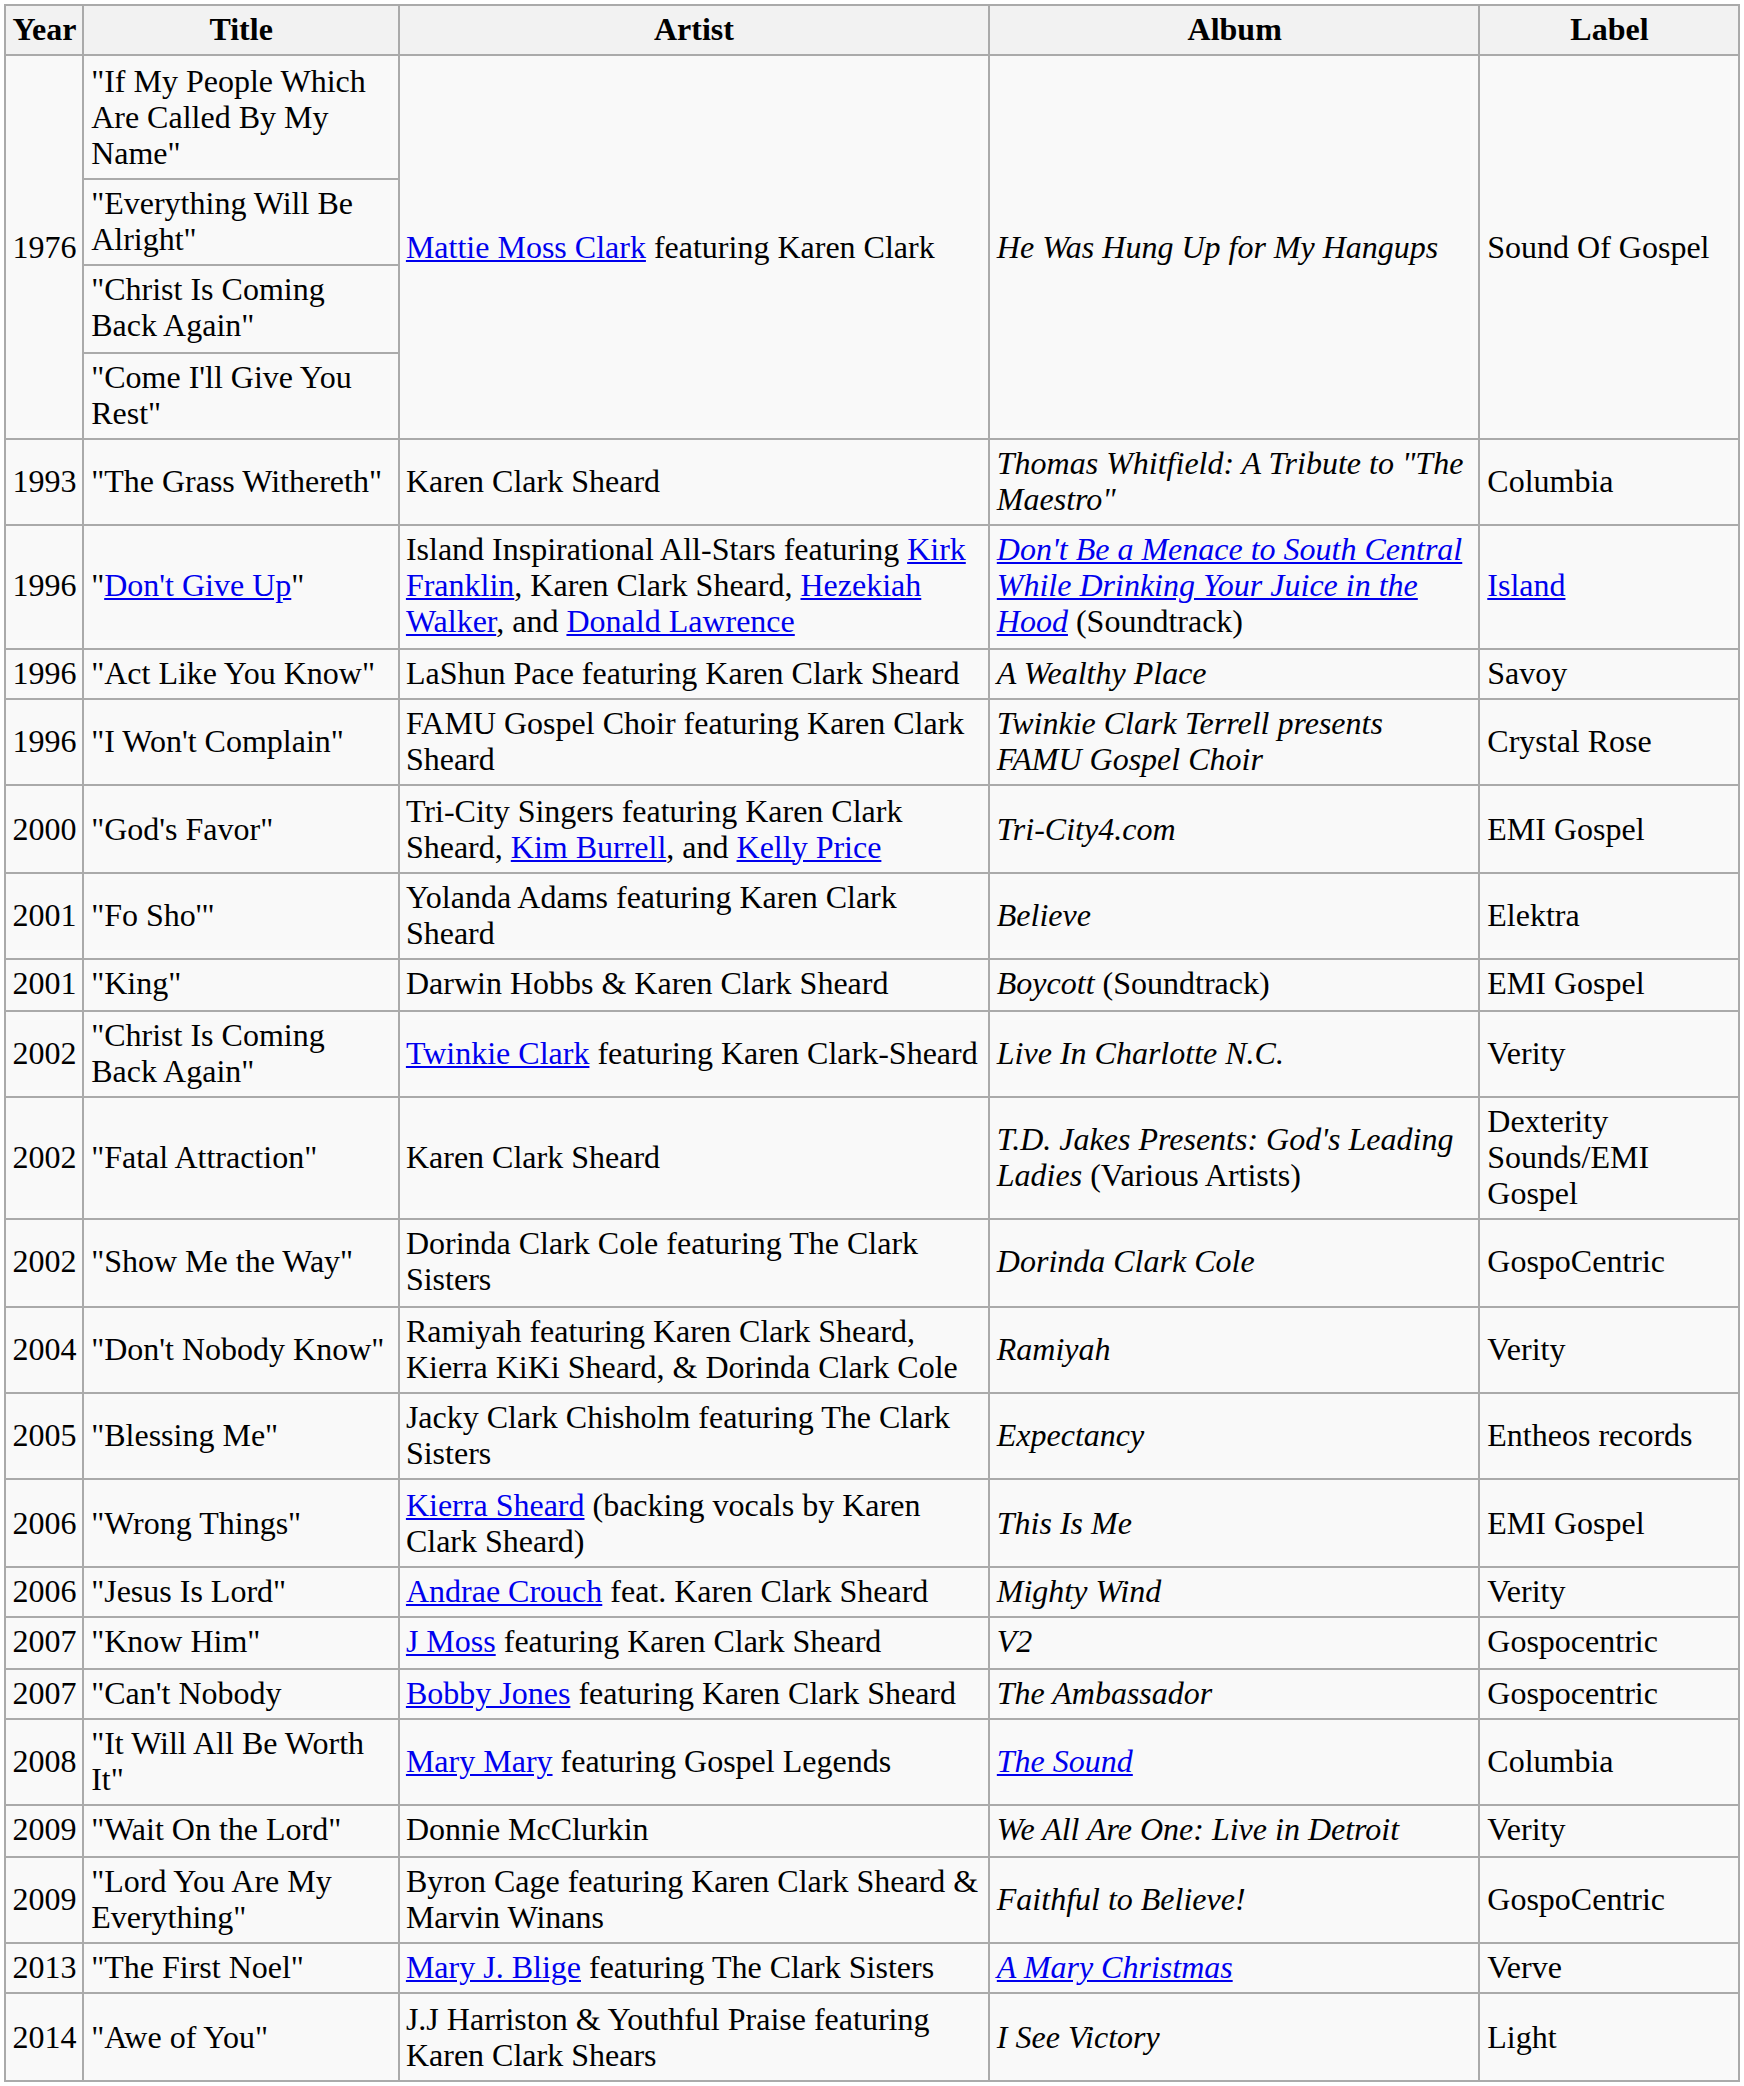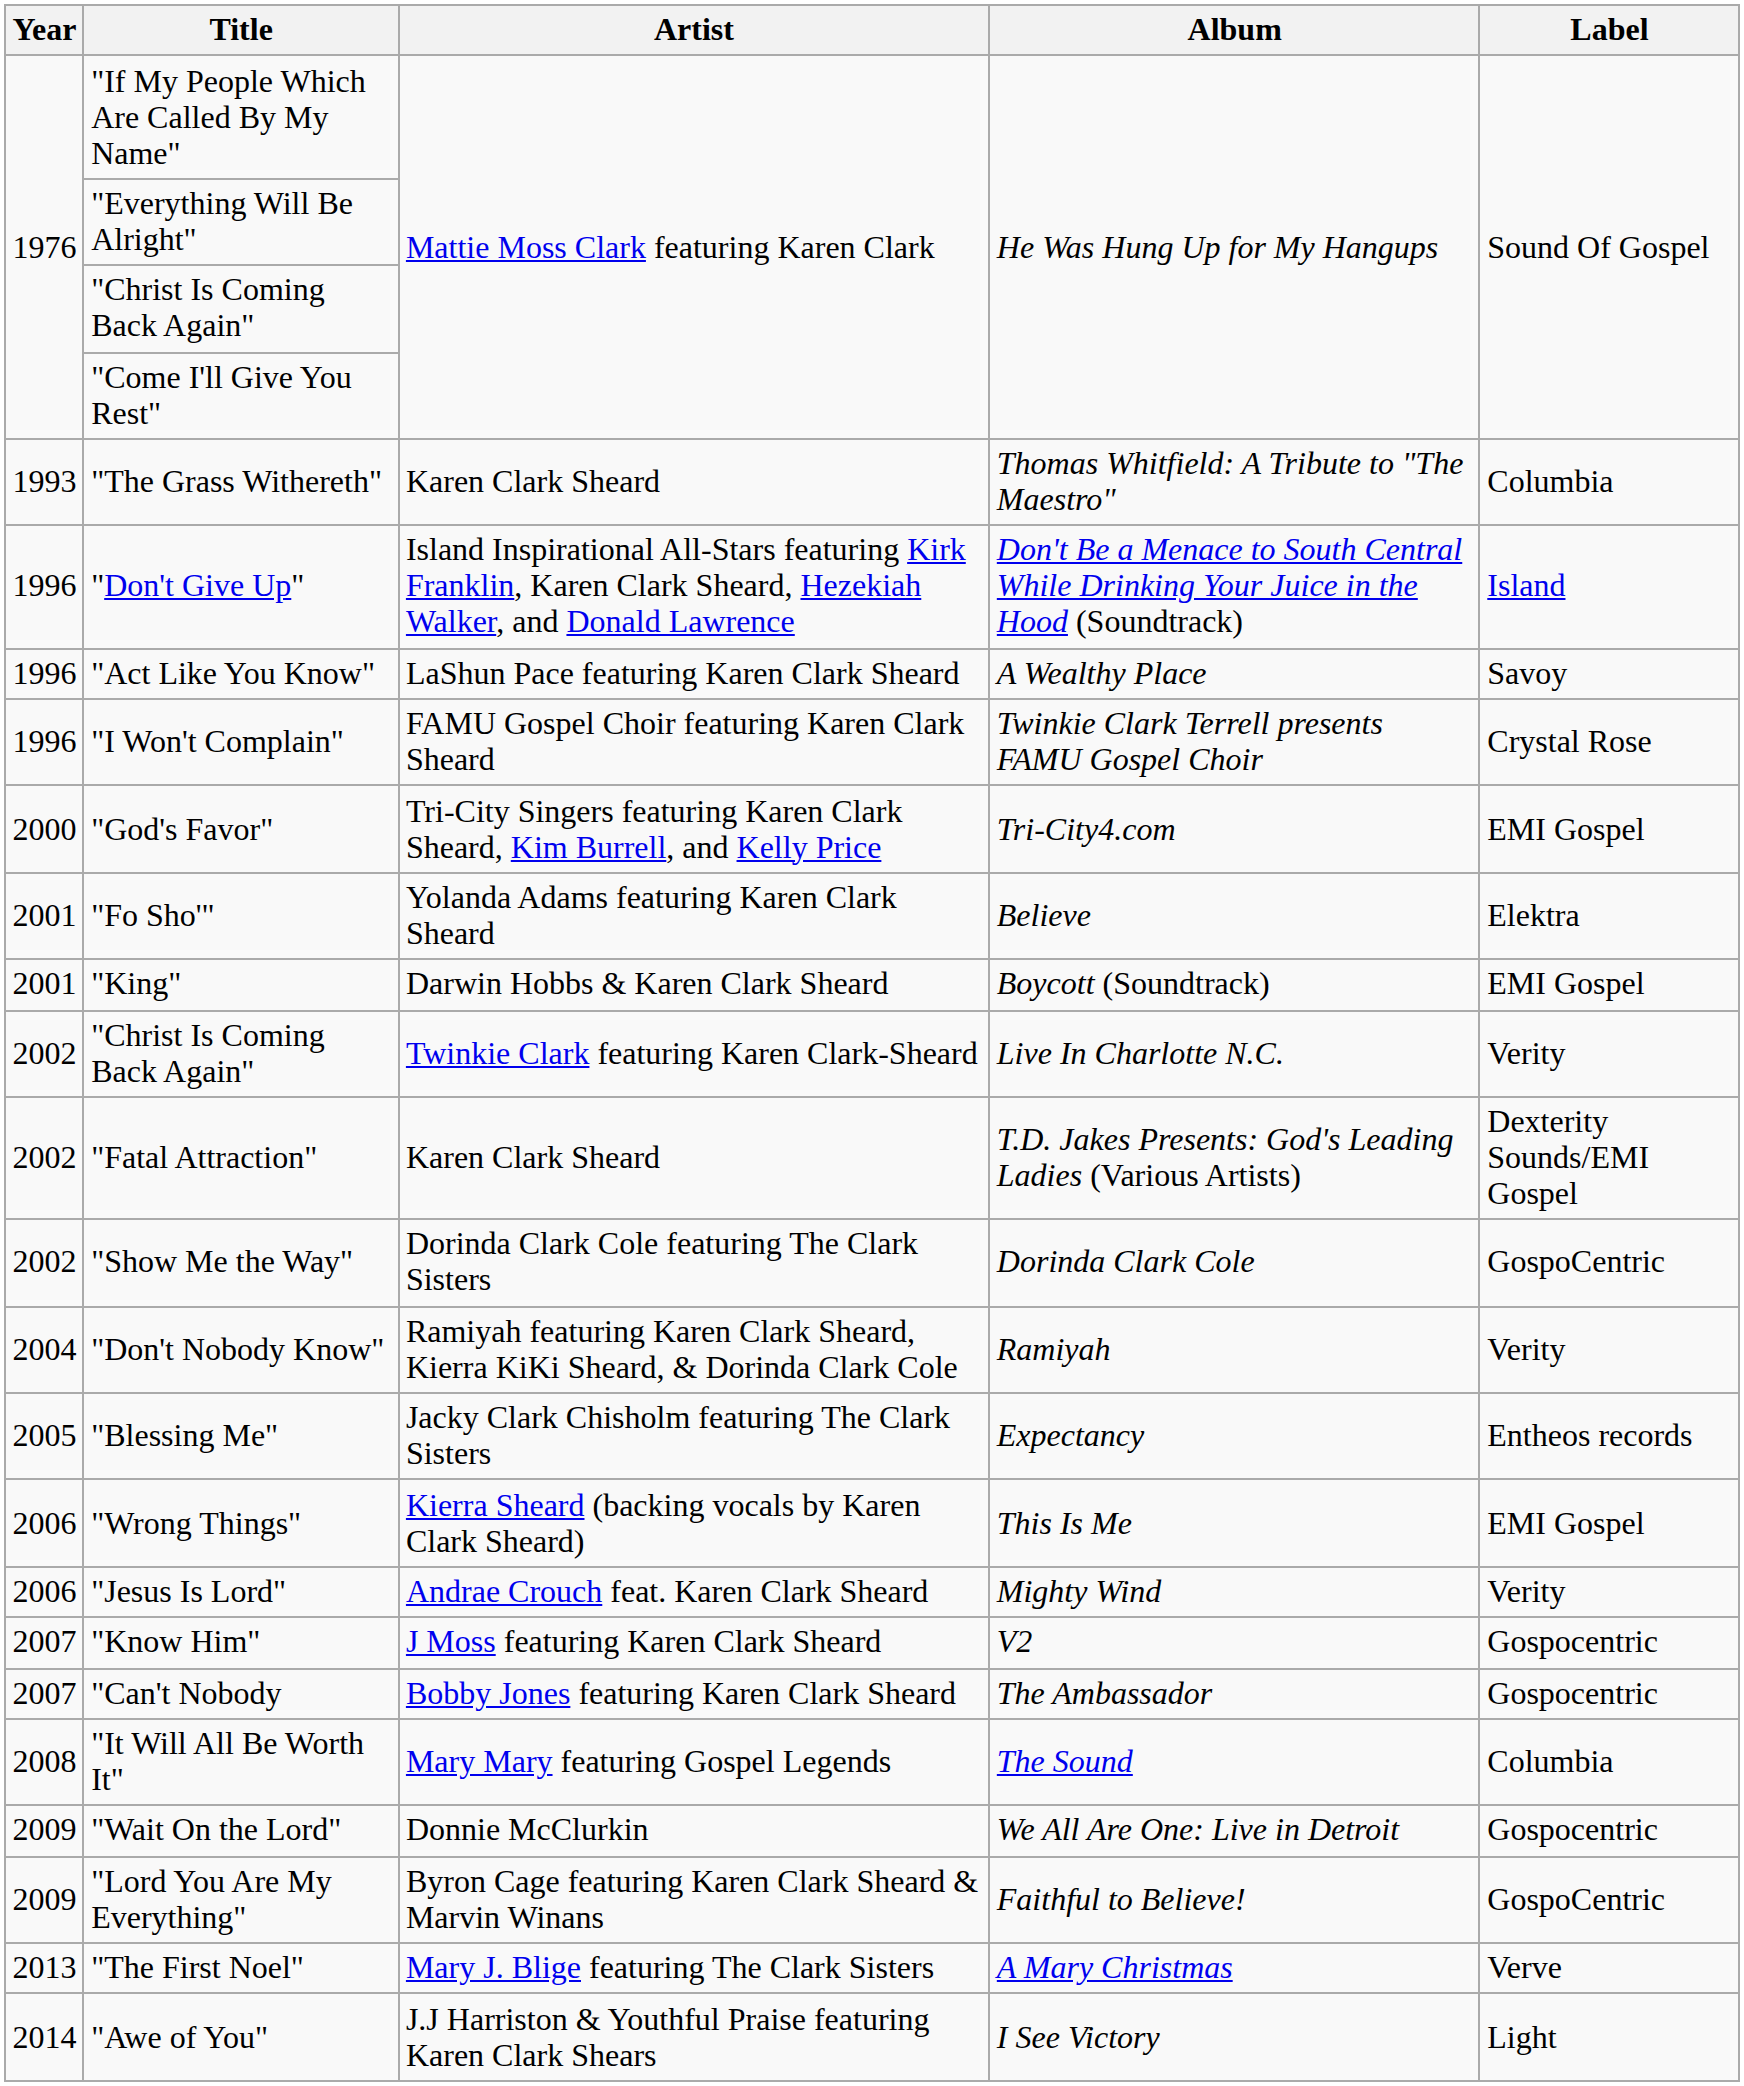"Wait On the Lord" | Label: Verity -> Gospocentric
